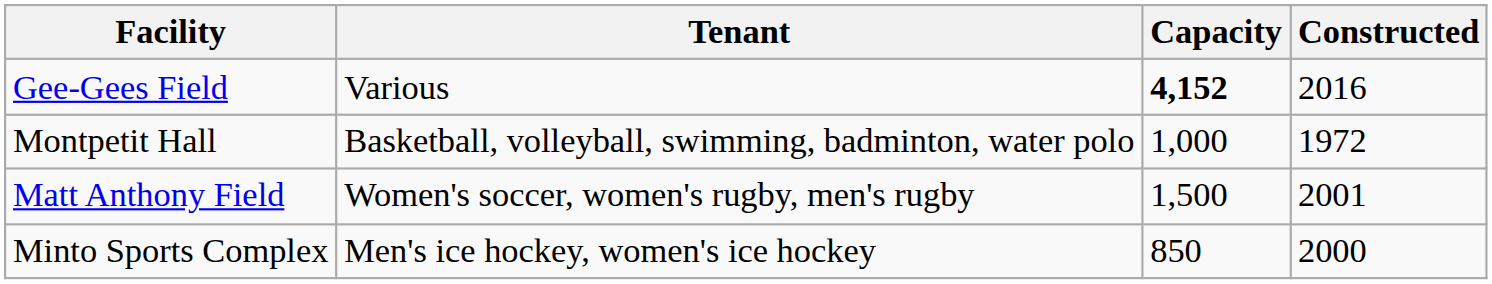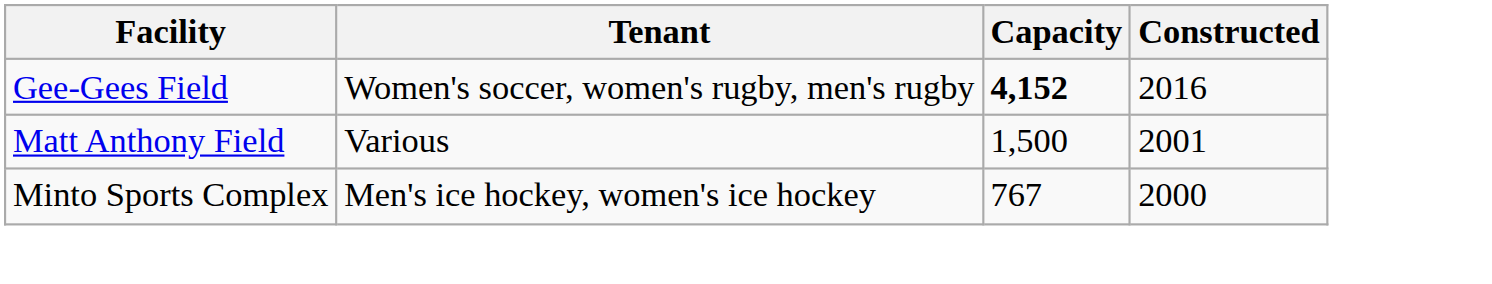Gee-Gees Field | Tenant: Various -> Women's soccer, women's rugby, men's rugby
- row: Montpetit Hall | Basketball, volleyball, swimming, badminton, water polo | 1,000 | 1972
Matt Anthony Field | Tenant: Women's soccer, women's rugby, men's rugby -> Various
Minto Sports Complex | Capacity: 850 -> 767
